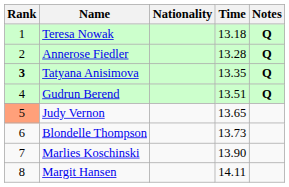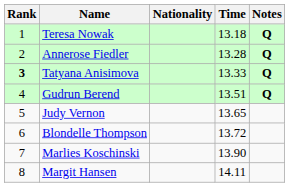Tatyana Anisimova | Time: 13.35 -> 13.33
Judy Vernon | Rank: lightsalmon background -> no background
Blondelle Thompson | Time: 13.73 -> 13.72
